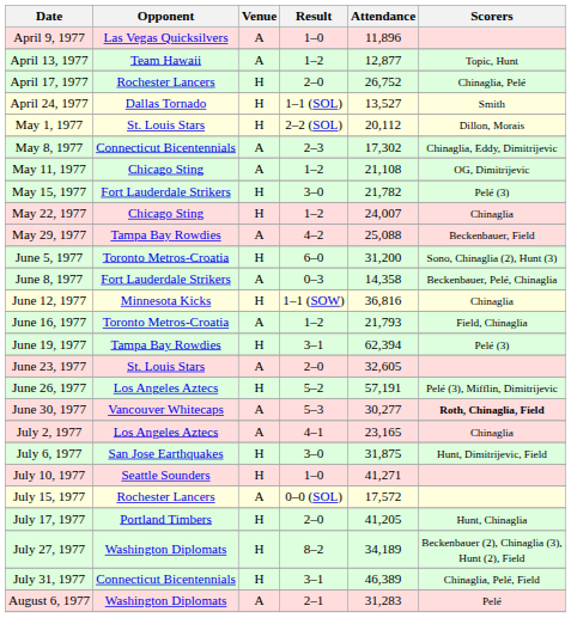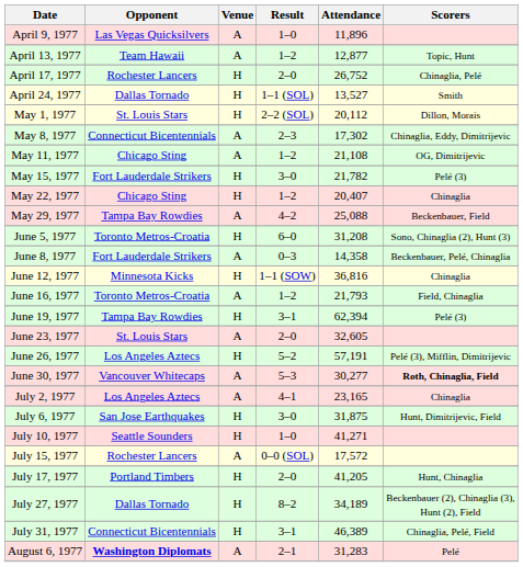May 22, 1977 | Attendance: 24,007 -> 20,407
June 5, 1977 | Attendance: 31,200 -> 31,208
July 27, 1977 | Opponent: Washington Diplomats -> Dallas Tornado
August 6, 1977 | Opponent: normal -> bold
